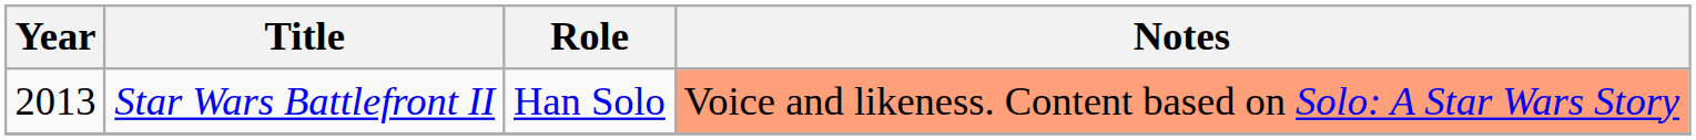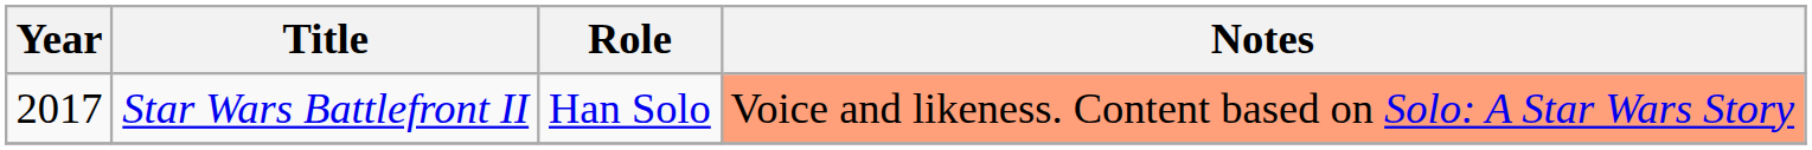Star Wars Battlefront II | Year: 2013 -> 2017
